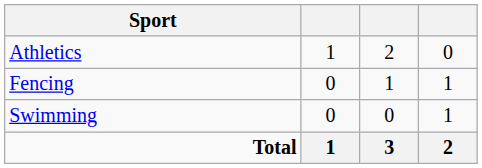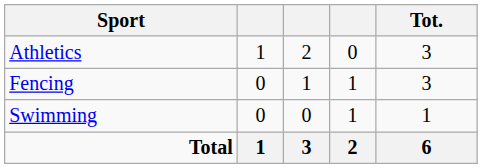+ column: Tot. | 3 | 3 | 1 | 6
